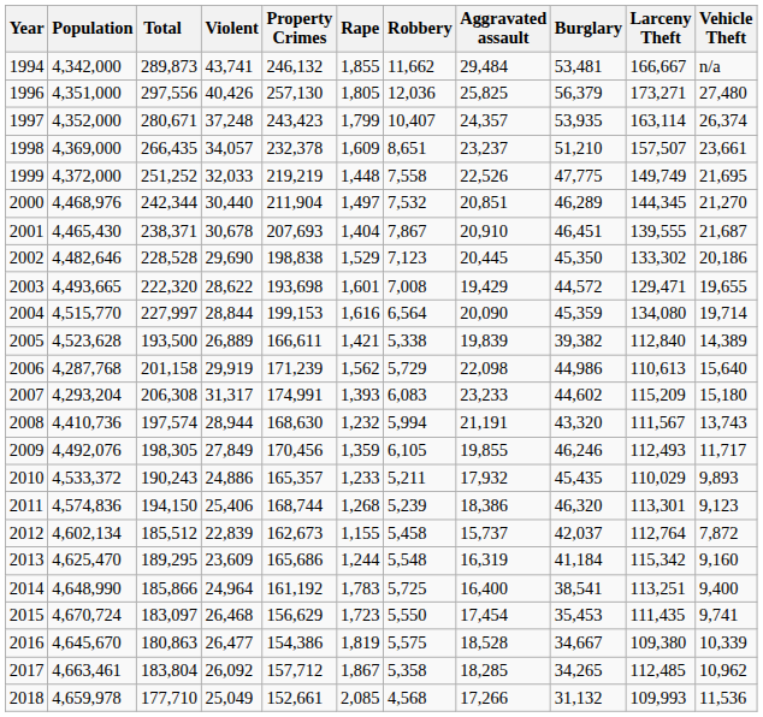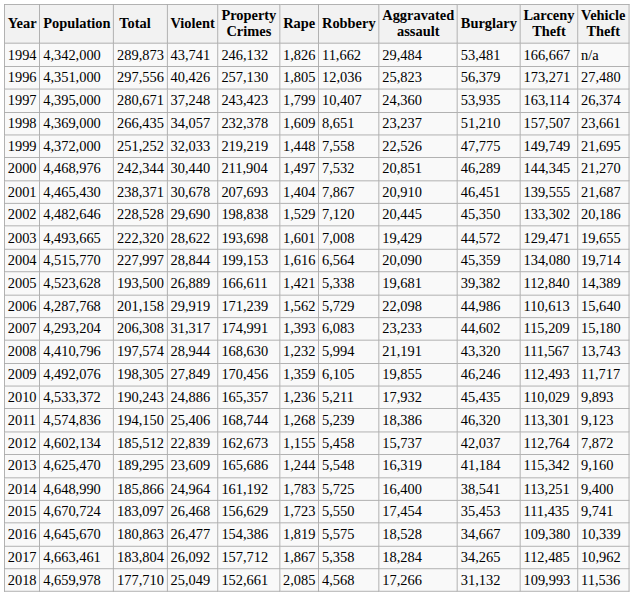1994 | Rape: 1,855 -> 1,826
1996 | Aggravated assault: 25,825 -> 25,823
1997 | Population: 4,352,000 -> 4,395,000
1997 | Aggravated assault: 24,357 -> 24,360
2002 | Robbery: 7,123 -> 7,120
2005 | Aggravated assault: 19,839 -> 19,681
2008 | Population: 4,410,736 -> 4,410,796
2010 | Rape: 1,233 -> 1,236
2017 | Aggravated assault: 18,285 -> 18,284
